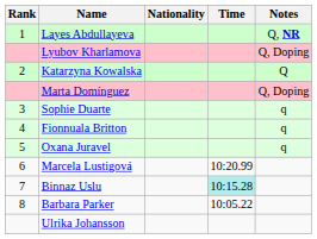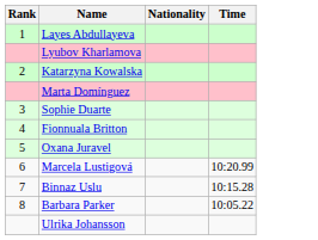- column: Notes | Q, NR | Q, Doping | Q | Q, Doping | q | q | q
Binnaz Uslu | Time: paleturquoise background -> no background
